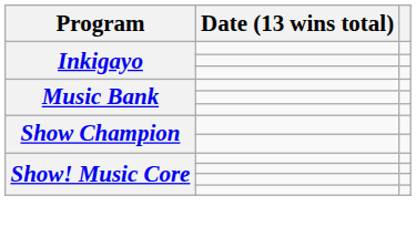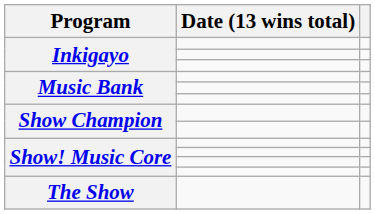+ row: The Show
